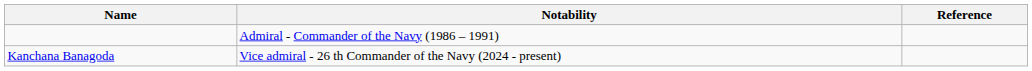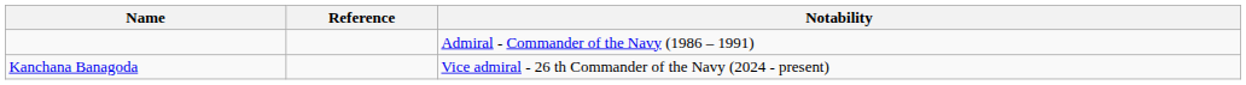columns swapped: Notability <-> Reference
